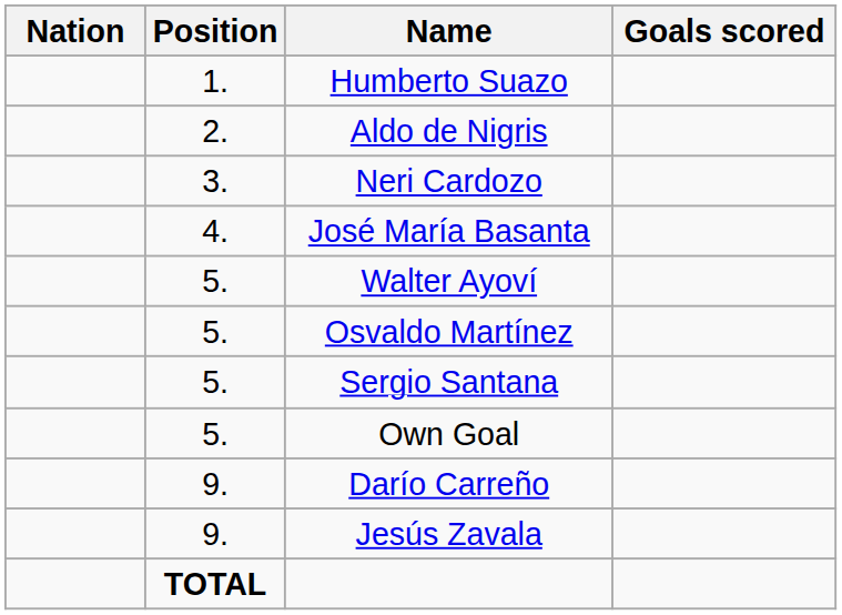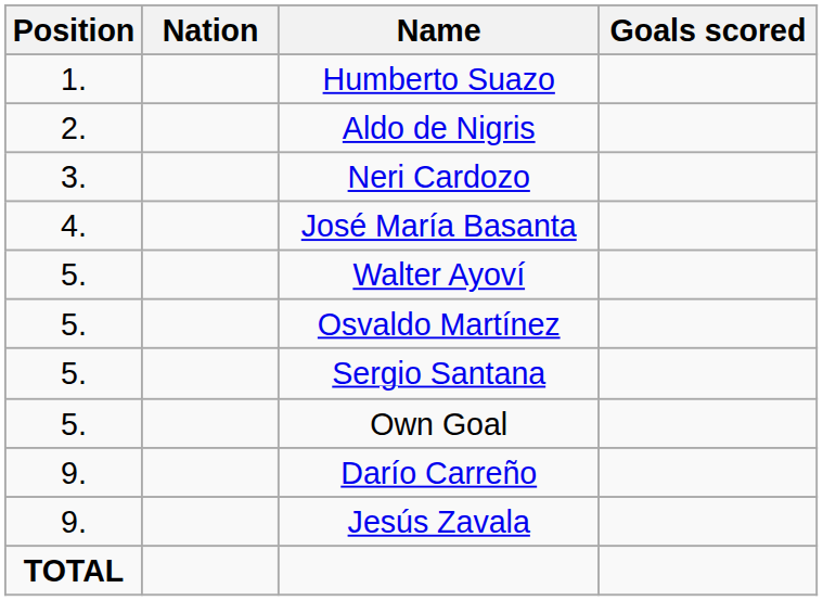columns swapped: Position <-> Nation
